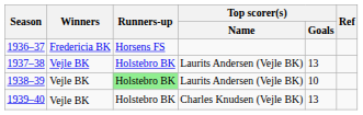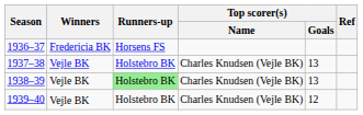1937–38 | Top scorer(s) / Name: Laurits Andersen (Vejle BK) -> Charles Knudsen (Vejle BK)
1938–39 | Top scorer(s) / Name: Laurits Andersen (Vejle BK) -> Charles Knudsen (Vejle BK)
1938–39 | Top scorer(s) / Goals: 10 -> 13
1939–40 | Top scorer(s) / Goals: 13 -> 12
